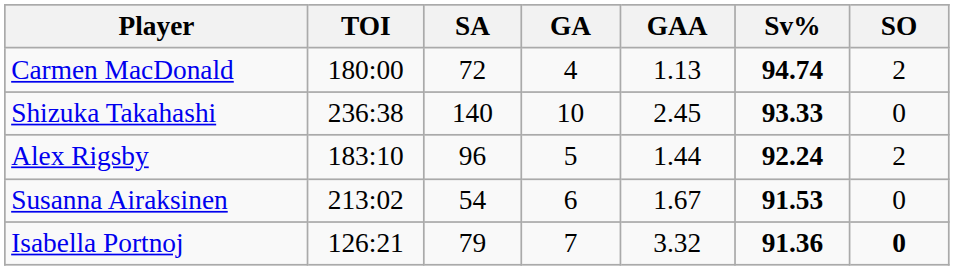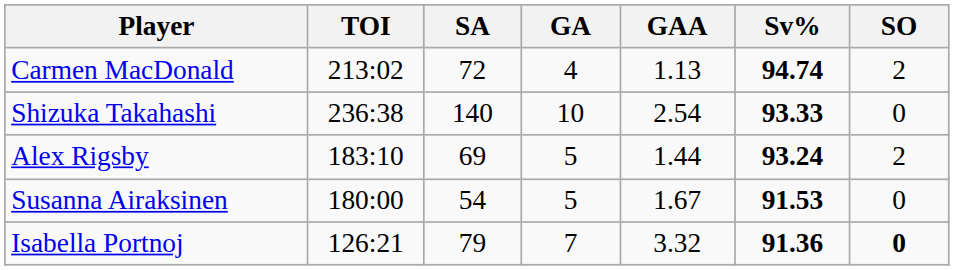Carmen MacDonald | TOI: 180:00 -> 213:02
Shizuka Takahashi | GAA: 2.45 -> 2.54
Alex Rigsby | SA: 96 -> 69
Alex Rigsby | Sv%: 92.24 -> 93.24
Susanna Airaksinen | TOI: 213:02 -> 180:00
Susanna Airaksinen | GA: 6 -> 5
